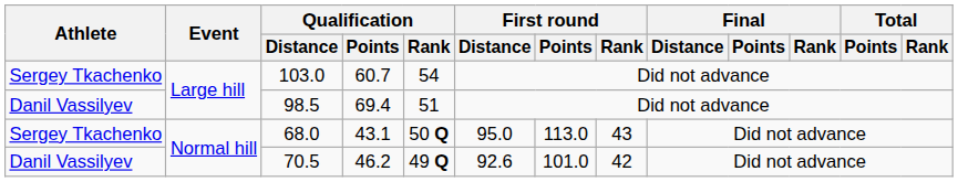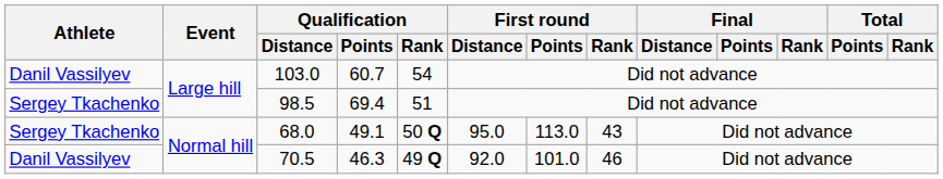103.0 | Athlete: Sergey Tkachenko -> Danil Vassilyev
98.5 | Athlete: Danil Vassilyev -> Sergey Tkachenko
68.0 | Qualification / Points: 43.1 -> 49.1
70.5 | Qualification / Points: 46.2 -> 46.3
70.5 | First round / Distance: 92.6 -> 92.0
70.5 | First round / Rank: 42 -> 46
